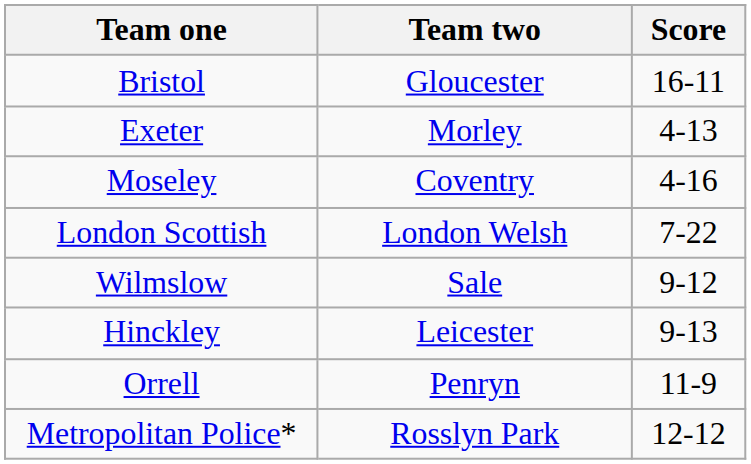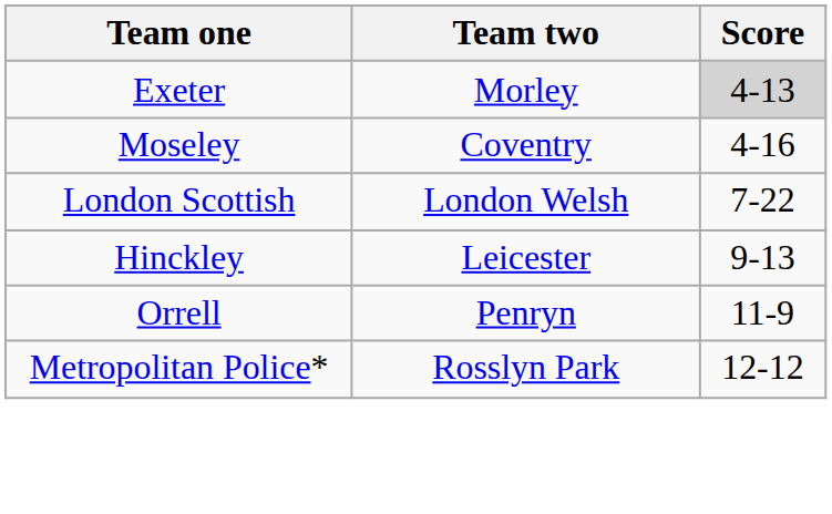- row: Bristol | Gloucester | 16-11
Exeter | Score: no background -> lightgrey background
- row: Wilmslow | Sale | 9-12
